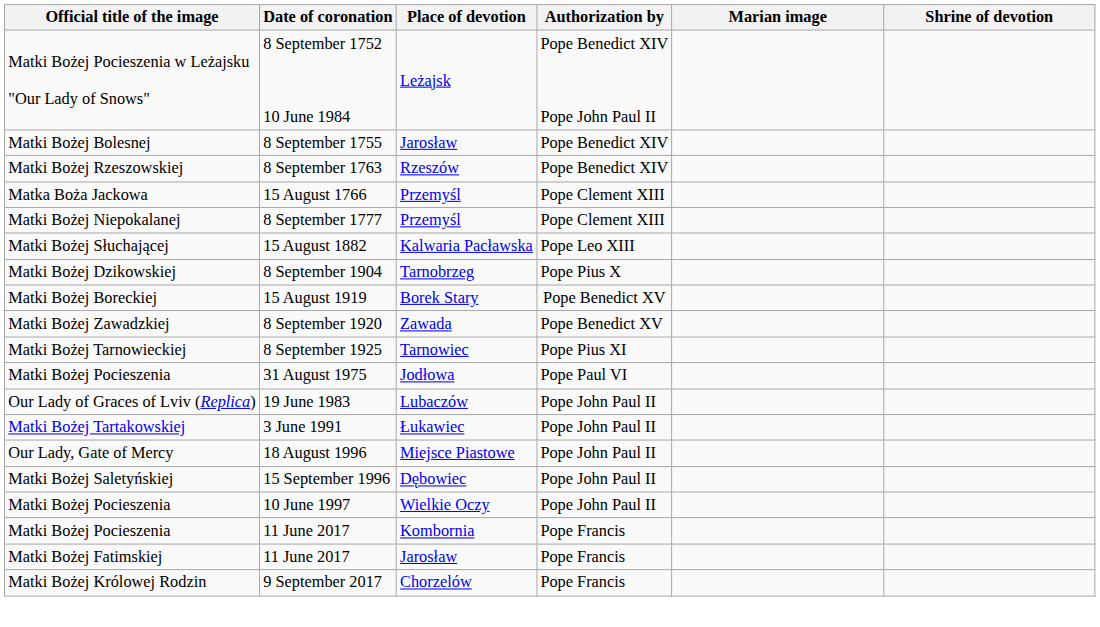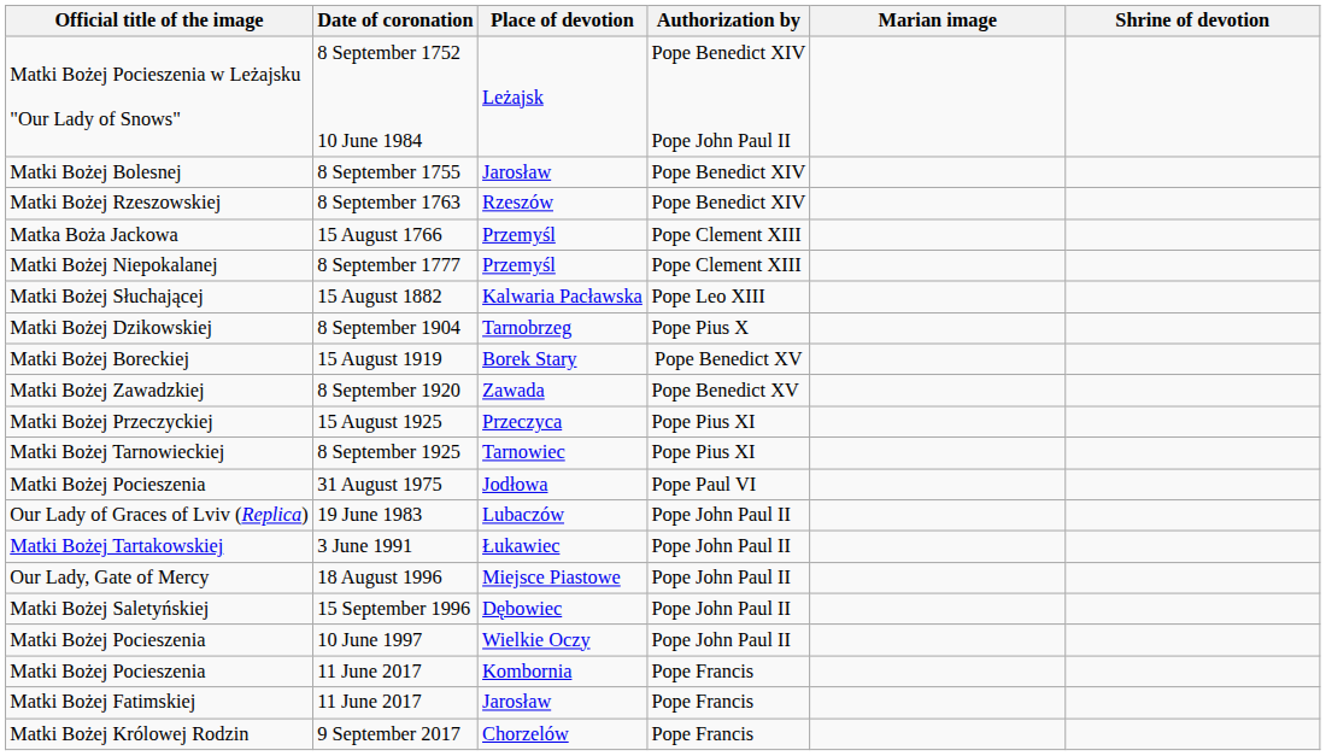+ row: Matki Bożej Przeczyckiej | 15 August 1925 | Przeczyca | Pope Pius XI
